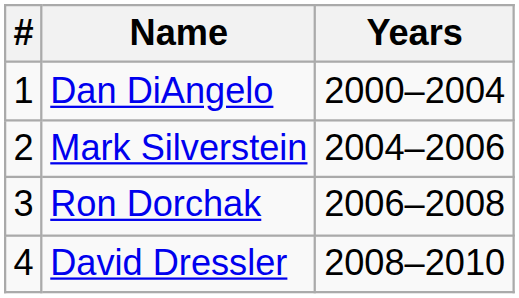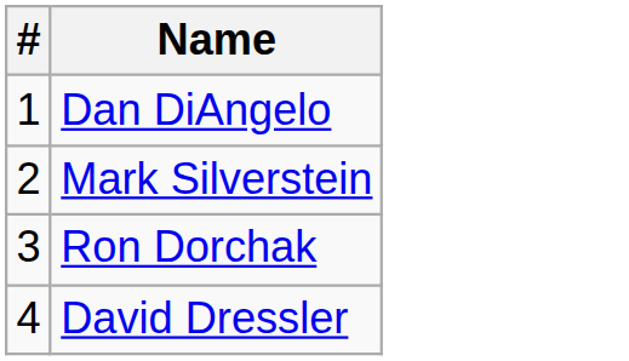- column: Years | 2000–2004 | 2004–2006 | 2006–2008 | 2008–2010
